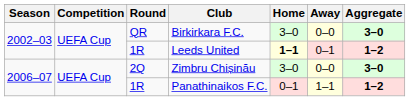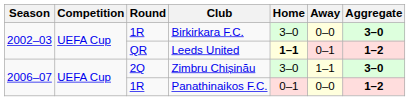Birkirkara F.C. | Round: QR -> 1R
Leeds United | Round: 1R -> QR
Zimbru Chișinău | Away: 0–0 -> 1–1
Panathinaikos F.C. | Away: 1–1 -> 0–0
